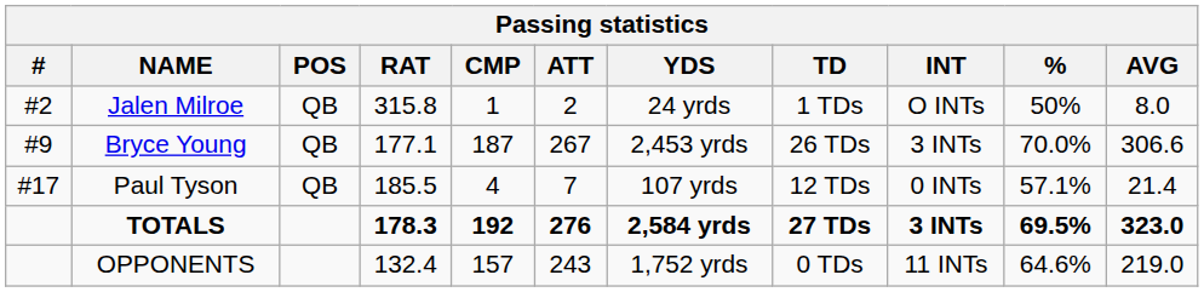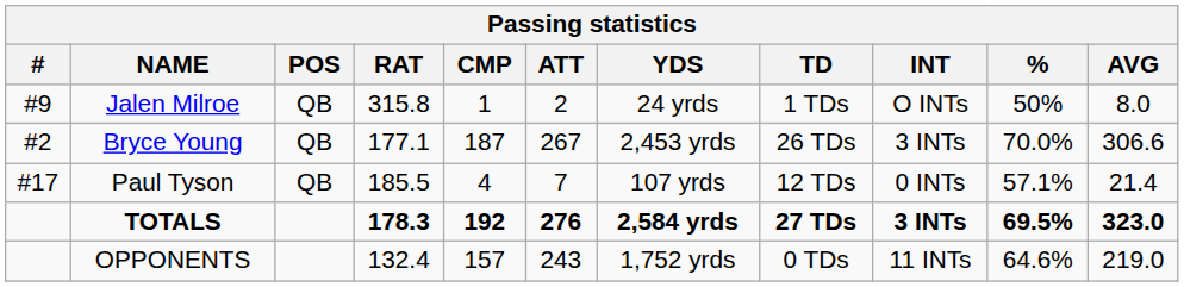Jalen Milroe | #: #2 -> #9
Bryce Young | #: #9 -> #2
